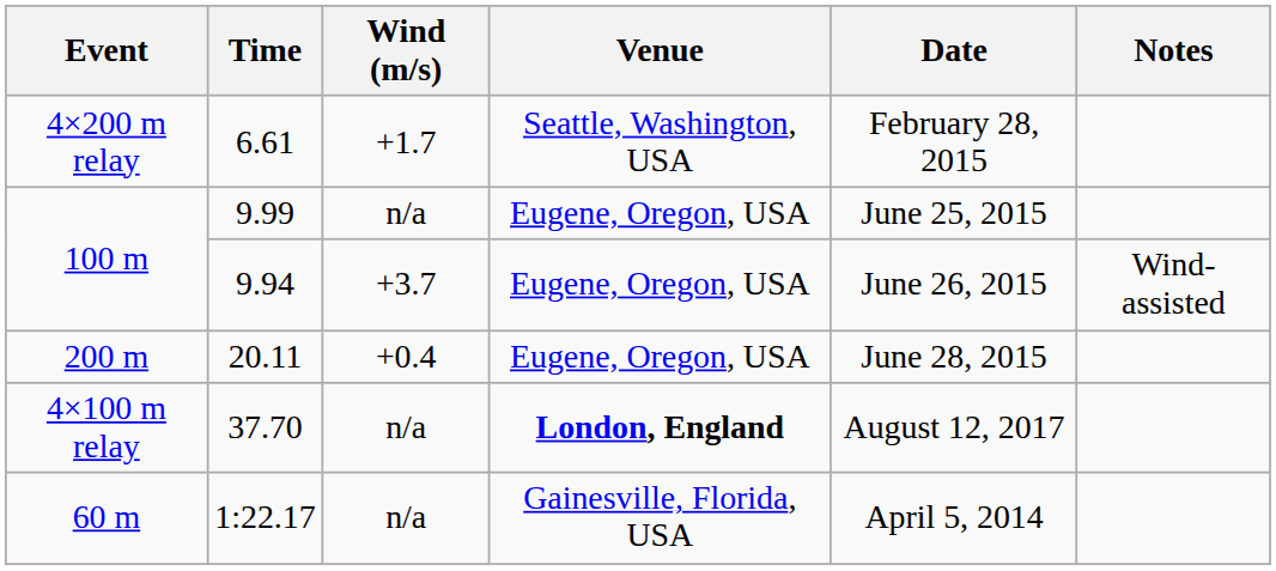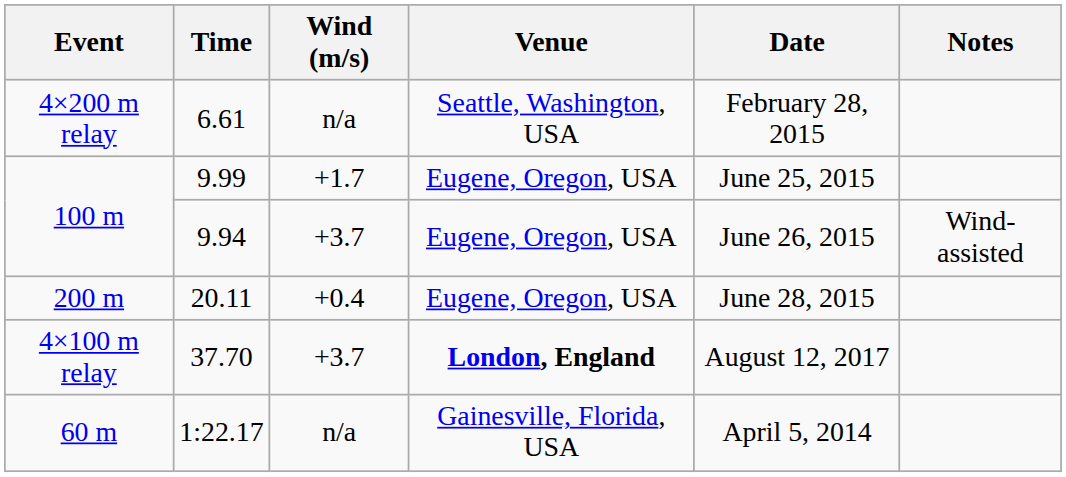6.61 | Wind (m/s): +1.7 -> n/a
9.99 | Wind (m/s): n/a -> +1.7
37.70 | Wind (m/s): n/a -> +3.7
